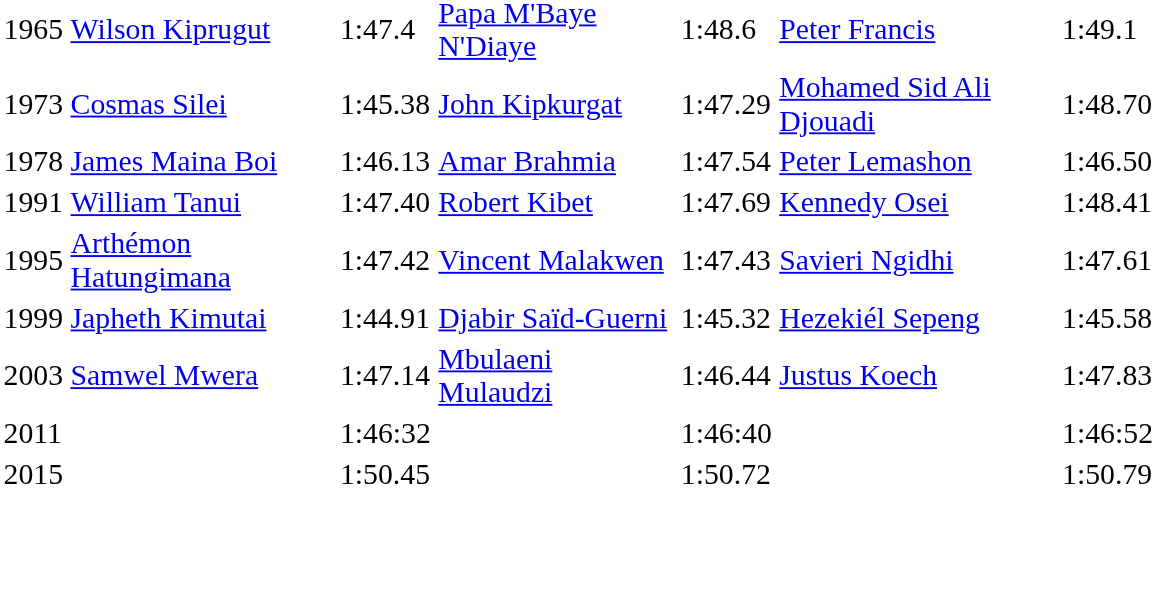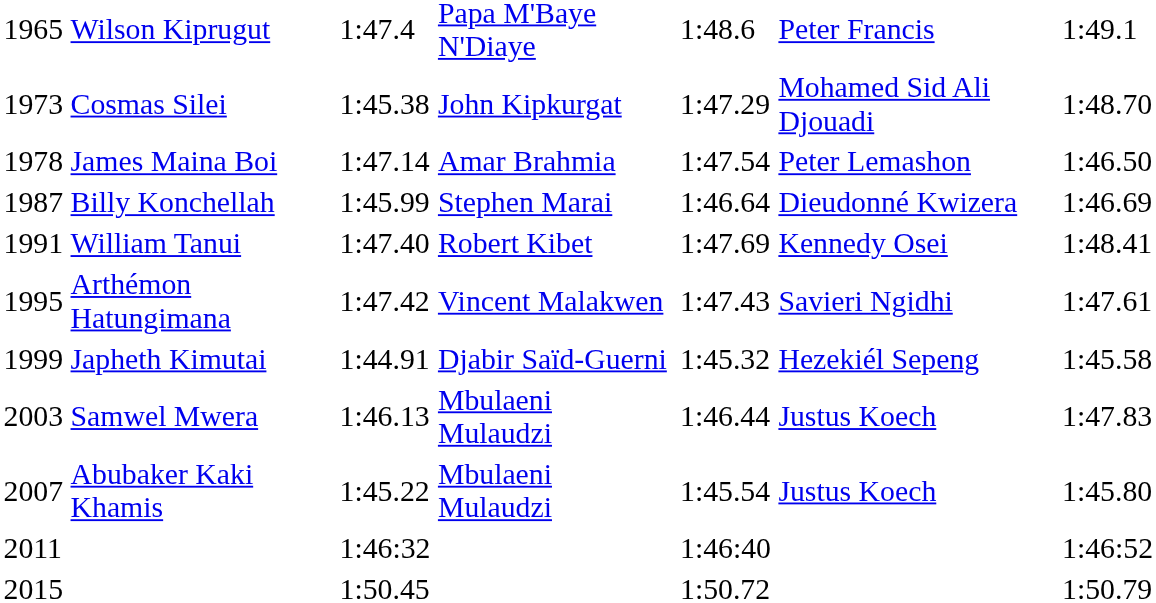James Maina Boi | column 3: 1:46.13 -> 1:47.14
+ row: 1987 | Billy Konchellah | 1:45.99 | Stephen Marai | 1:46.64 | Dieudonné Kwizera | 1:46.69
Samwel Mwera | column 3: 1:47.14 -> 1:46.13
+ row: 2007 | Abubaker Kaki Khamis | 1:45.22 | Mbulaeni Mulaudzi | 1:45.54 | Justus Koech | 1:45.80
